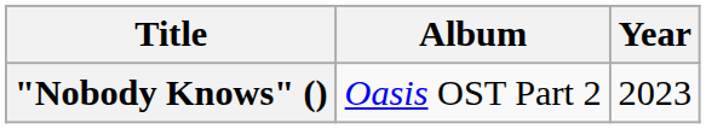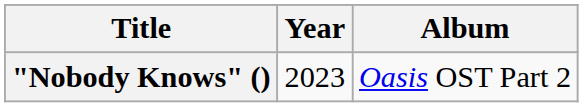columns swapped: Year <-> Album
